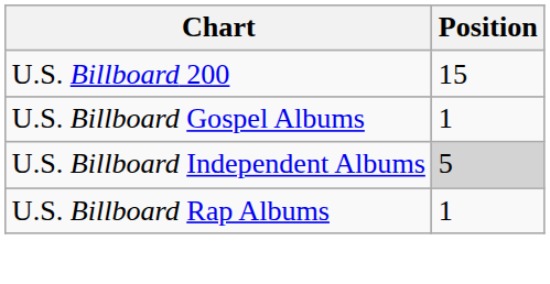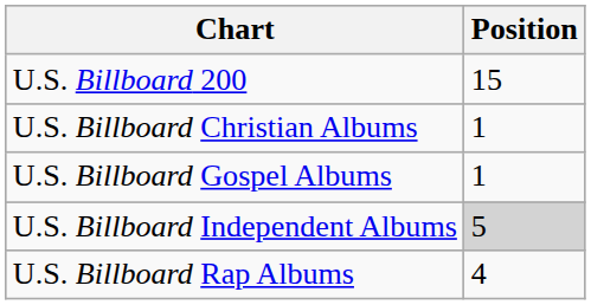+ row: U.S. Billboard Christian Albums | 1
U.S. Billboard Rap Albums | Position: 1 -> 4
